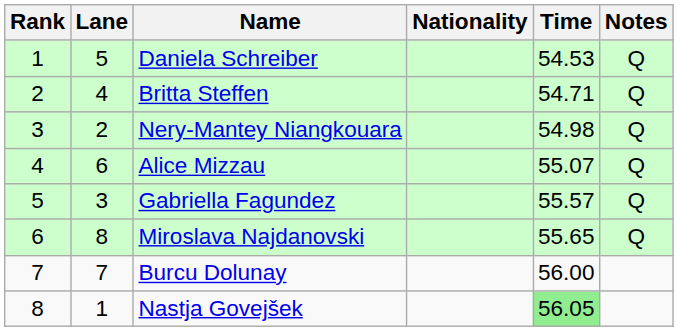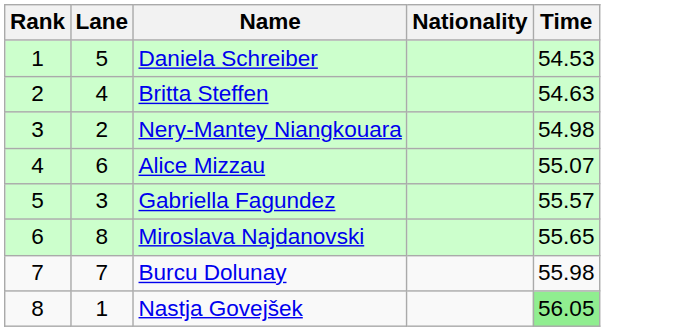- column: Notes | Q | Q | Q | Q | Q | Q
Britta Steffen | Time: 54.71 -> 54.63
Burcu Dolunay | Time: 56.00 -> 55.98
